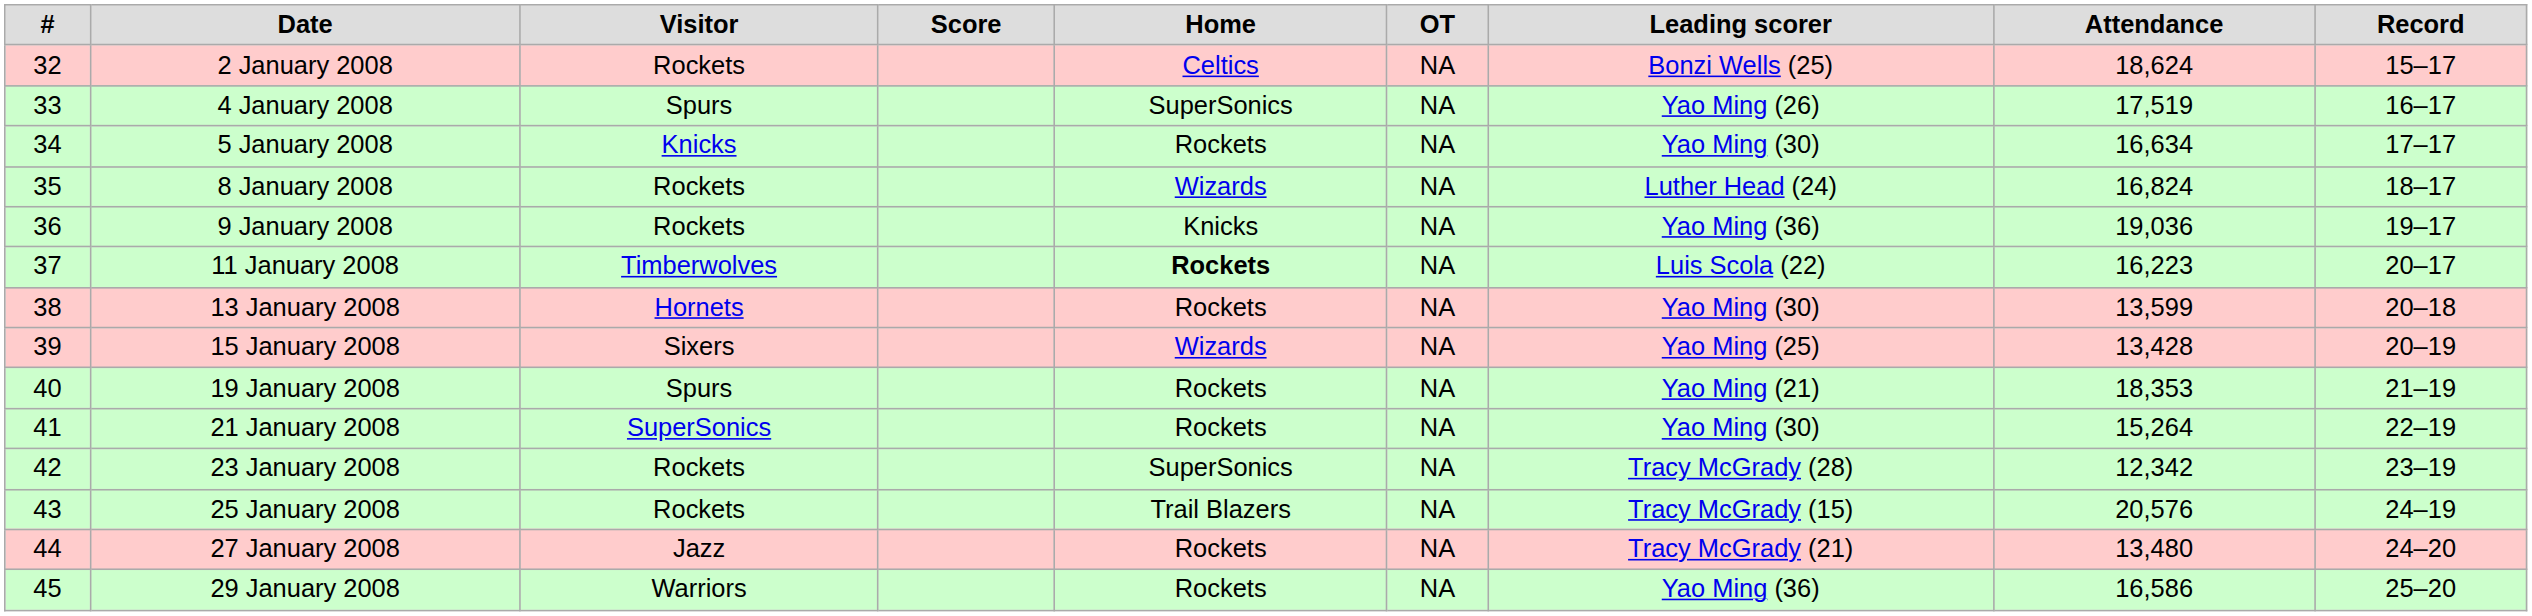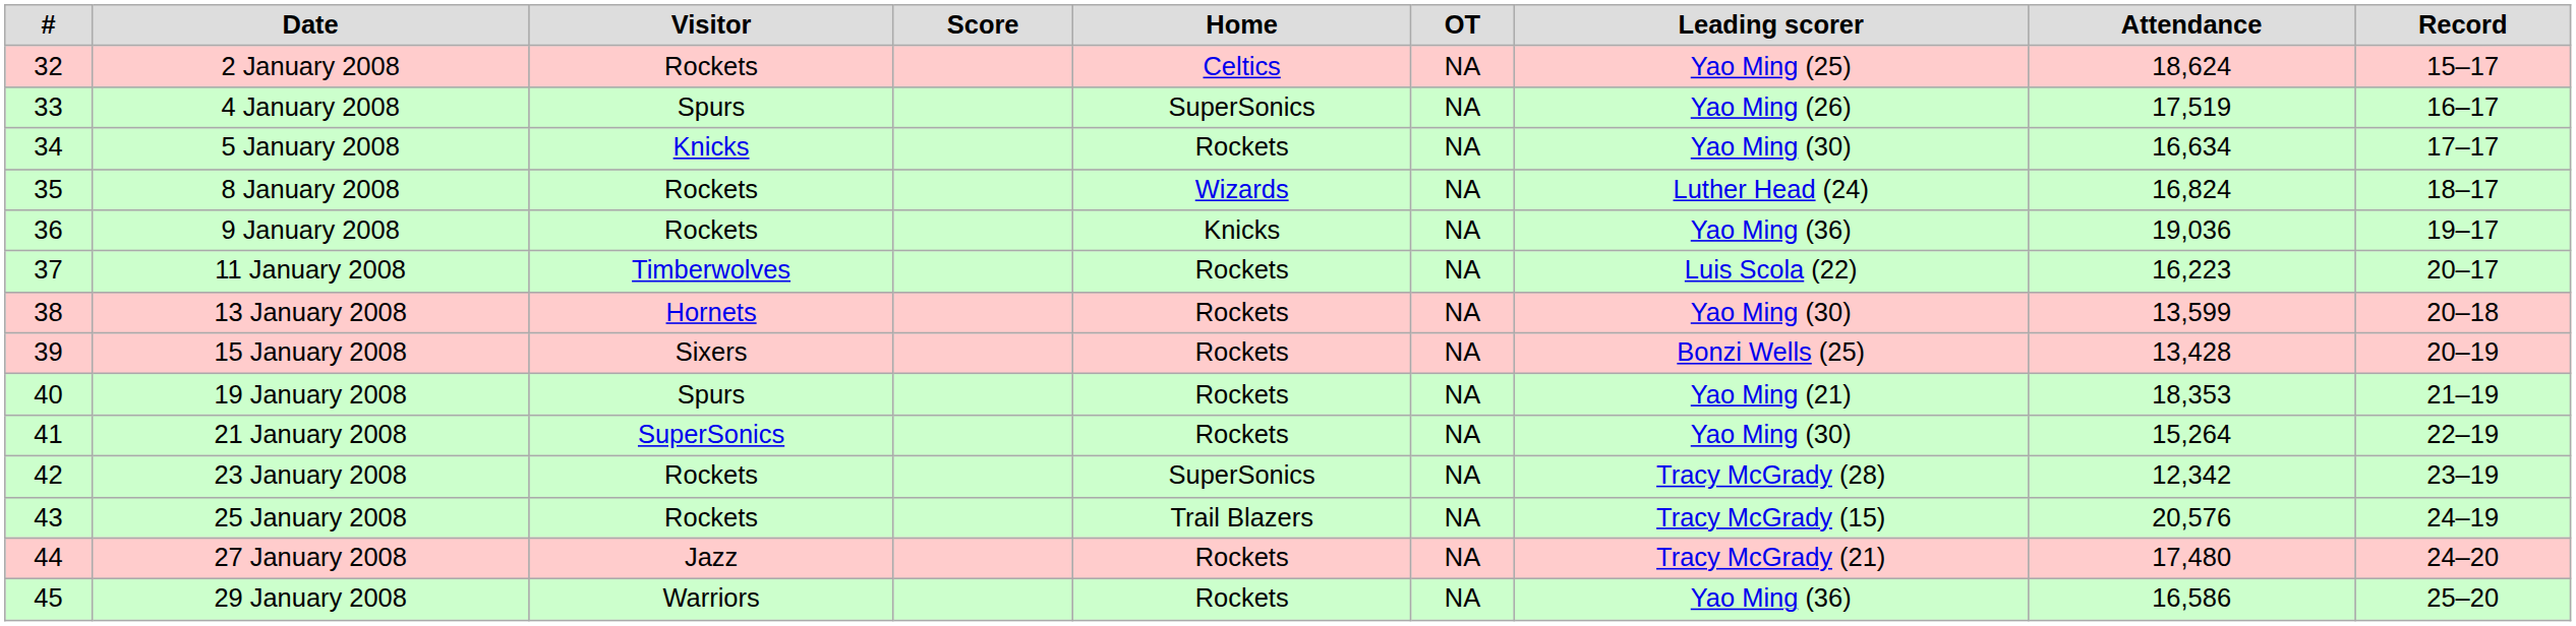2 January 2008 | Leading scorer: Bonzi Wells (25) -> Yao Ming (25)
11 January 2008 | Home: bold -> normal
15 January 2008 | Home: Wizards -> Rockets
15 January 2008 | Leading scorer: Yao Ming (25) -> Bonzi Wells (25)
27 January 2008 | Attendance: 13,480 -> 17,480
